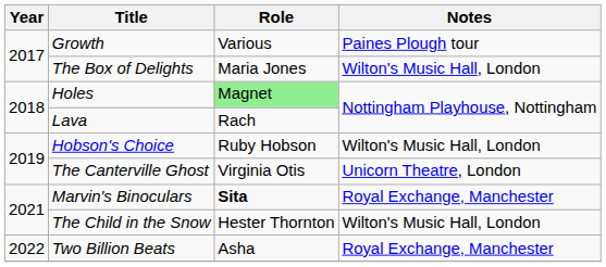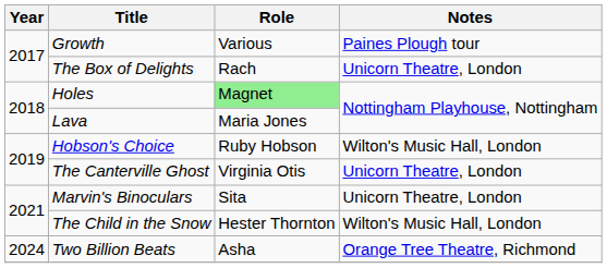The Box of Delights | Role: Maria Jones -> Rach
The Box of Delights | Notes: Wilton's Music Hall, London -> Unicorn Theatre, London
Lava | Role: Rach -> Maria Jones
Marvin's Binoculars | Role: bold -> normal
Marvin's Binoculars | Notes: Royal Exchange, Manchester -> Unicorn Theatre, London
Two Billion Beats | Year: 2022 -> 2024
Two Billion Beats | Notes: Royal Exchange, Manchester -> Orange Tree Theatre, Richmond
